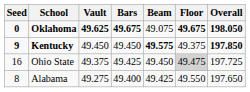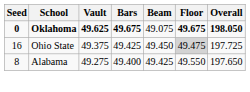- row: 9 | Kentucky | 49.450 | 49.450 | 49.575 | 49.375 | 197.850
